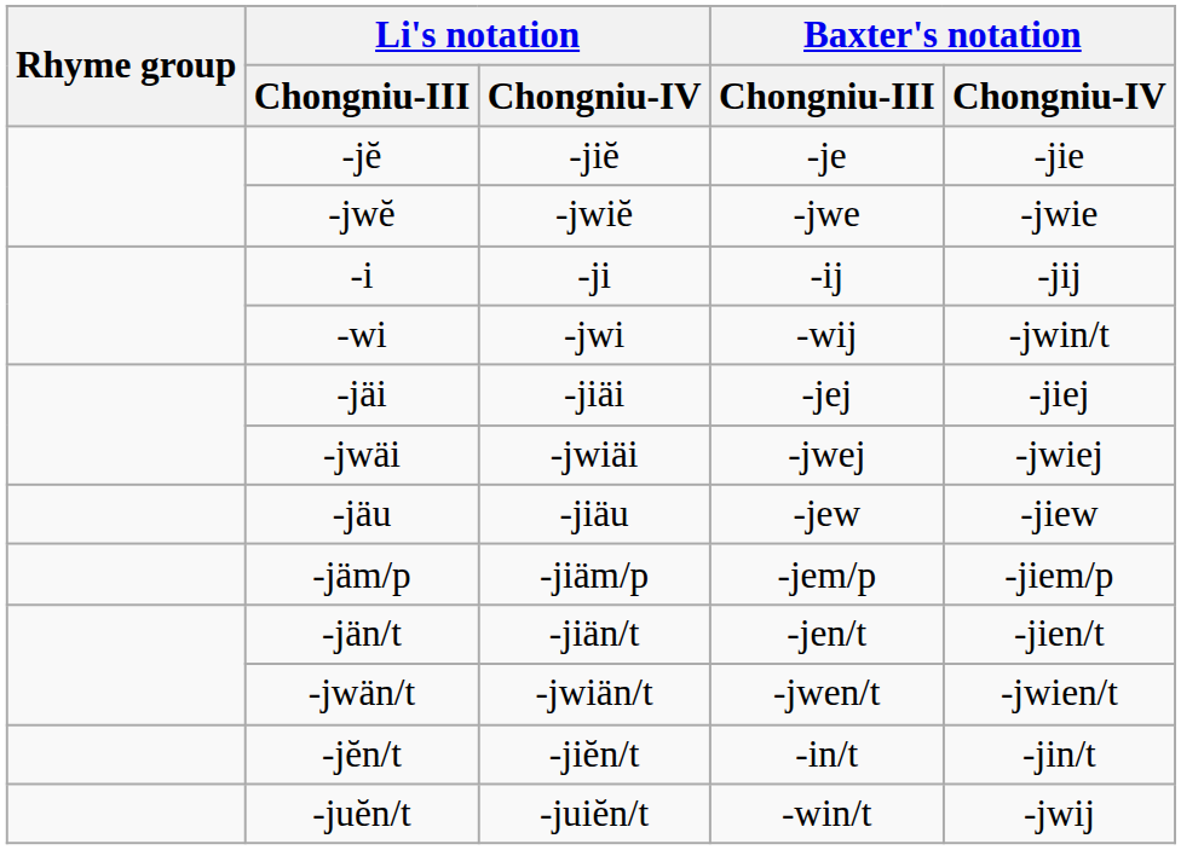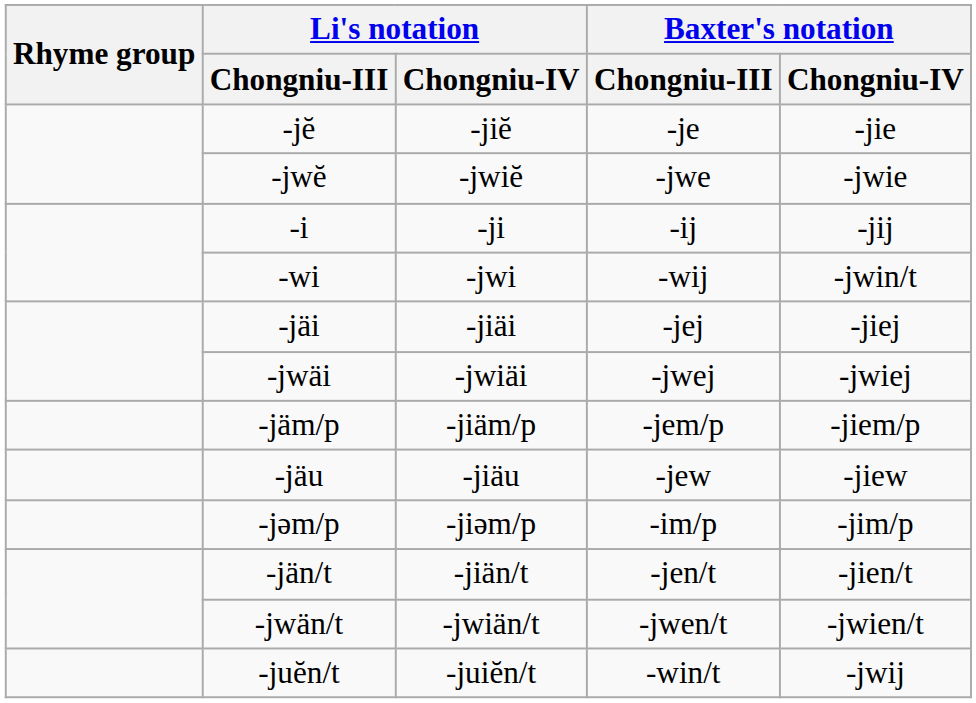rows swapped: -jäu <-> -jäm/p
+ row: -jəm/p | -jiəm/p | -im/p | -jim/p
- row: -jĕn/t | -jiĕn/t | -in/t | -jin/t
